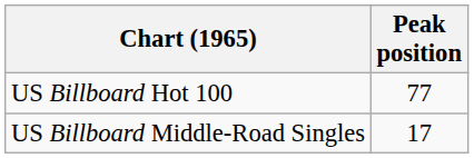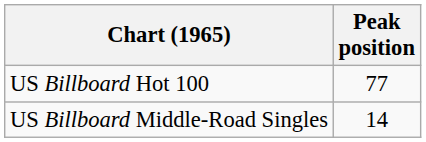US Billboard Middle-Road Singles | Peak position: 17 -> 14
